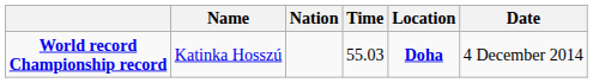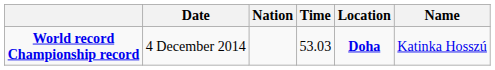columns swapped: Name <-> Date
World record Championship record | Time: 55.03 -> 53.03
